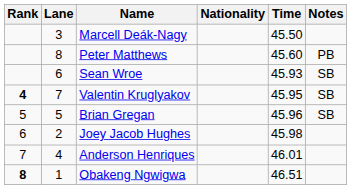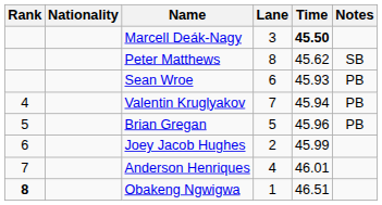columns swapped: Lane <-> Nationality
Marcell Deák-Nagy | Time: normal -> bold
Peter Matthews | Time: 45.60 -> 45.62
Peter Matthews | Notes: PB -> SB
Sean Wroe | Notes: SB -> PB
Valentin Kruglyakov | Rank: bold -> normal
Valentin Kruglyakov | Time: 45.95 -> 45.94
Valentin Kruglyakov | Notes: SB -> PB
Brian Gregan | Notes: SB -> PB
Joey Jacob Hughes | Time: 45.98 -> 45.99
